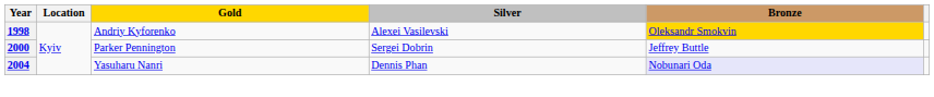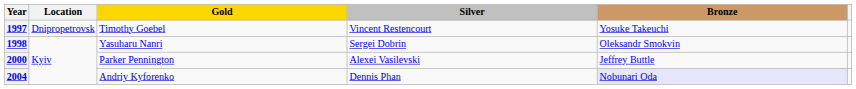+ row: 1997 | Dnipropetrovsk | Timothy Goebel | Vincent Restencourt | Yosuke Takeuchi
1998 | Gold: Andriy Kyforenko -> Yasuharu Nanri
1998 | Silver: Alexei Vasilevski -> Sergei Dobrin
1998 | Bronze: gold background -> no background
2000 | Silver: Sergei Dobrin -> Alexei Vasilevski
2004 | Gold: Yasuharu Nanri -> Andriy Kyforenko
